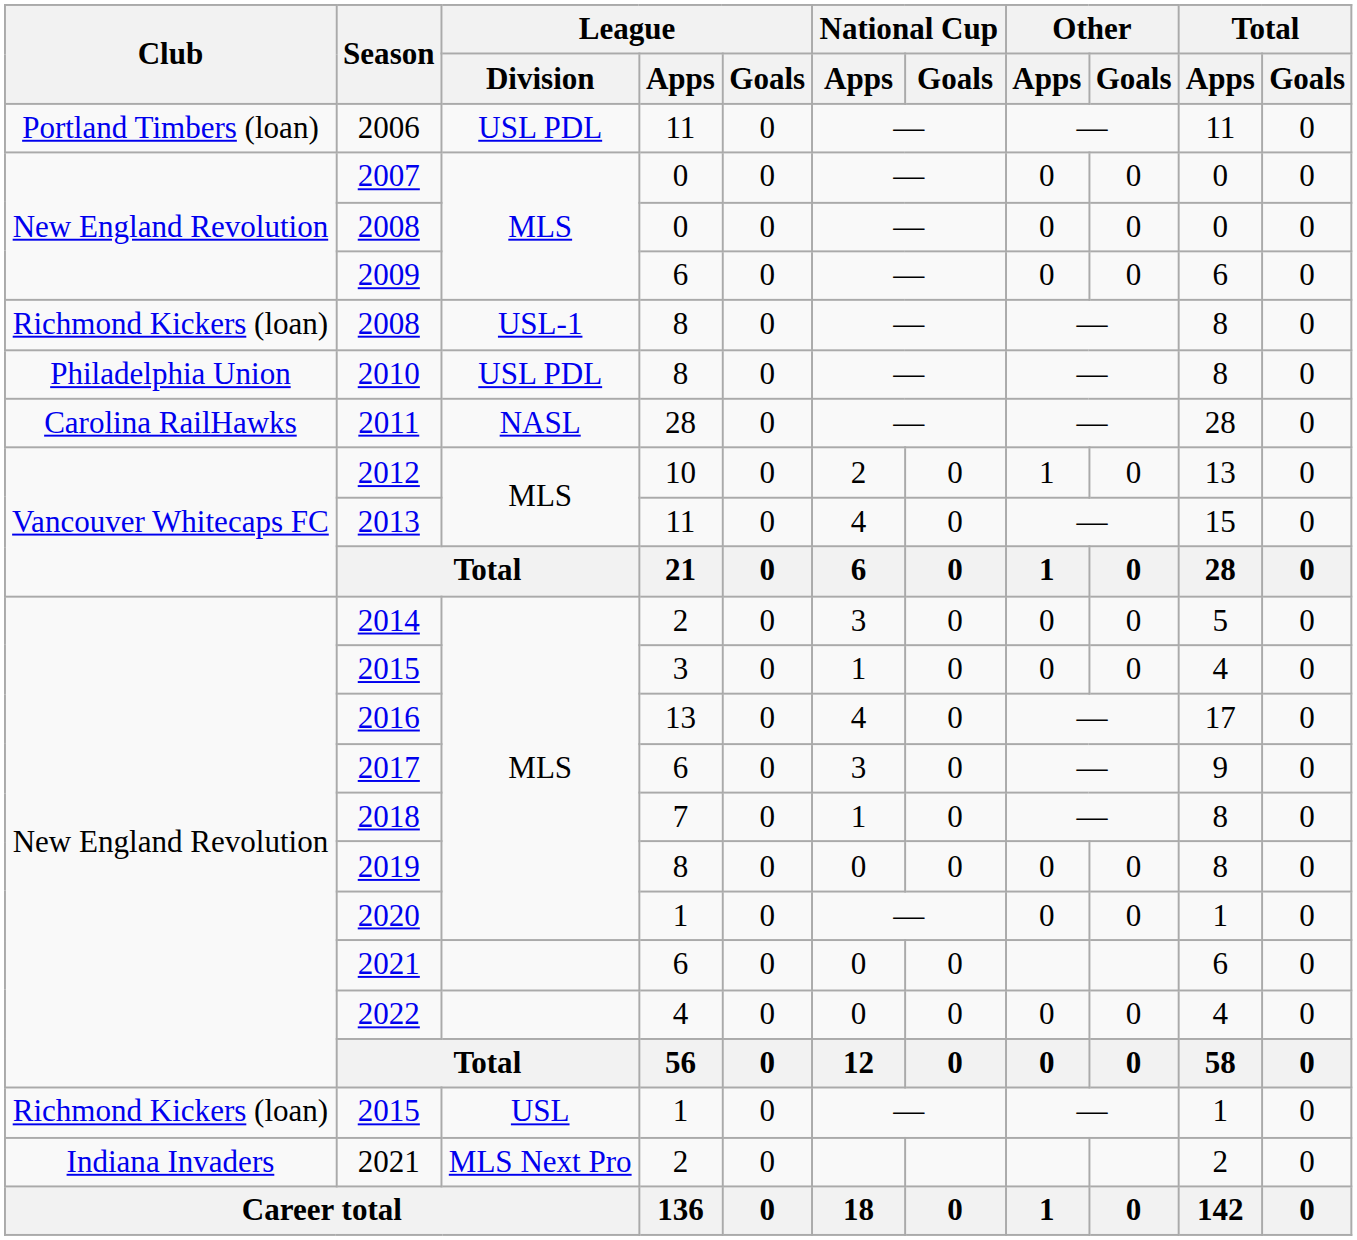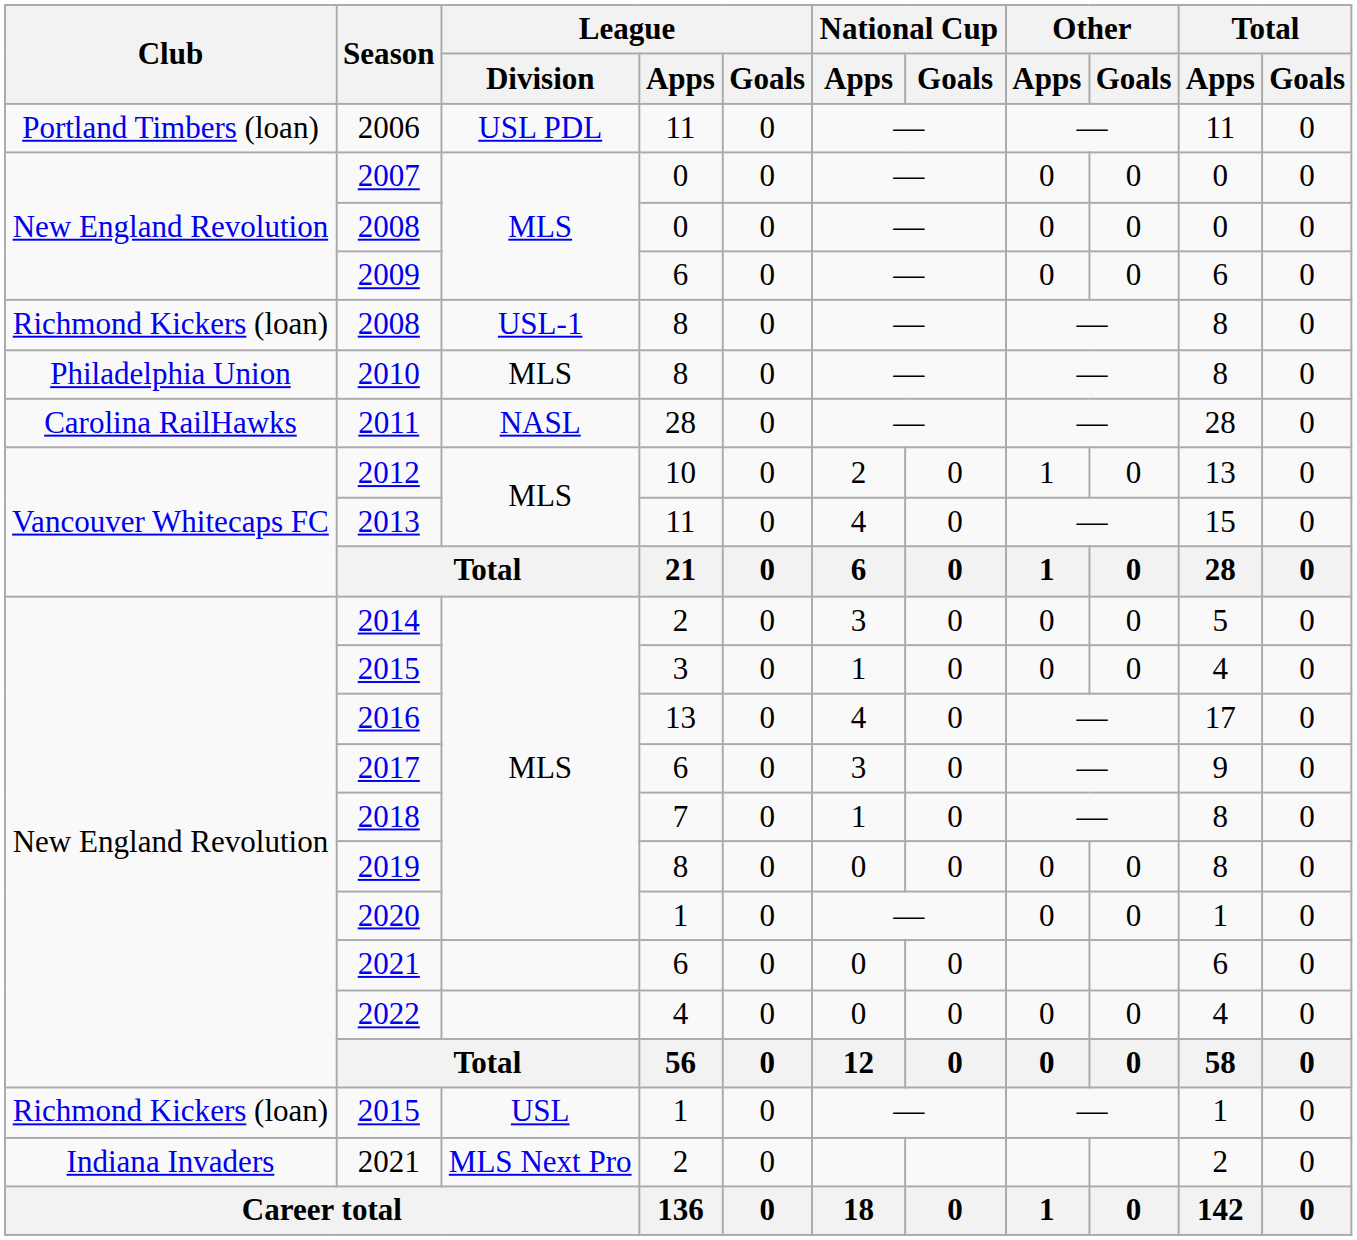2010 | League / Division: USL PDL -> MLS
